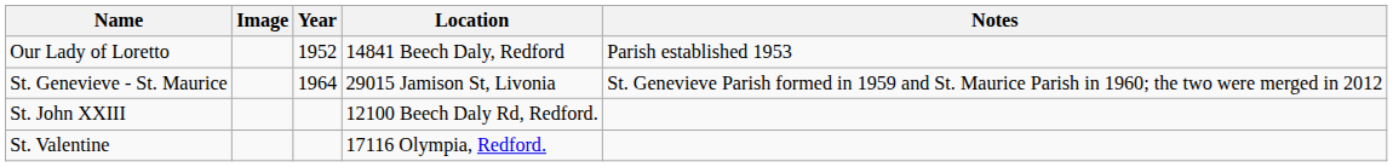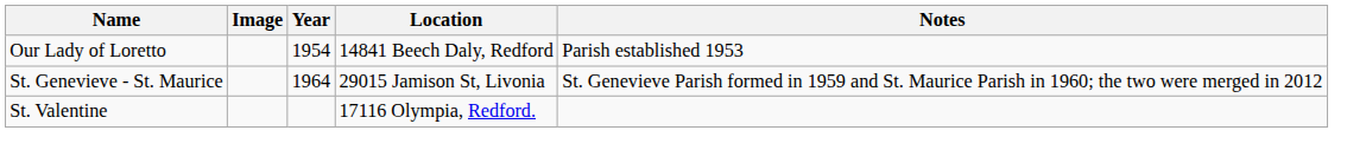Our Lady of Loretto | Year: 1952 -> 1954
- row: St. John XXIII | 12100 Beech Daly Rd, Redford.
